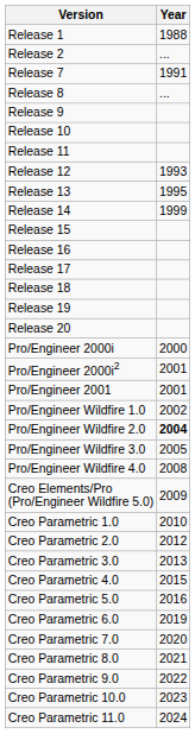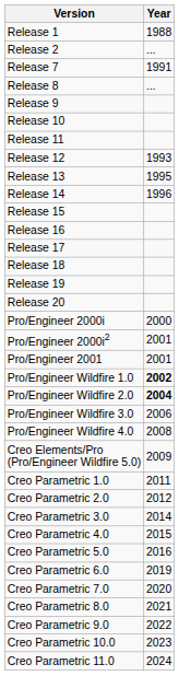Release 14 | Year: 1999 -> 1996
Pro/Engineer Wildfire 1.0 | Year: normal -> bold
Pro/Engineer Wildfire 3.0 | Year: 2005 -> 2006
Creo Parametric 1.0 | Year: 2010 -> 2011
Creo Parametric 3.0 | Year: 2013 -> 2014
